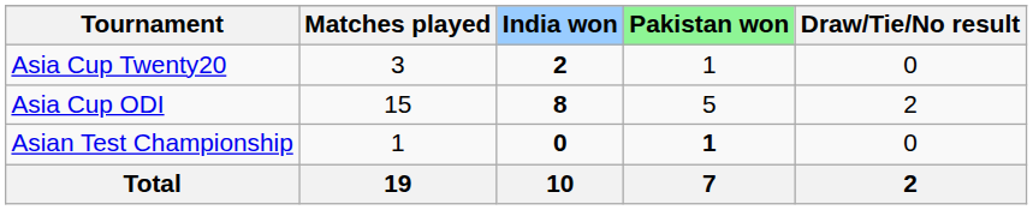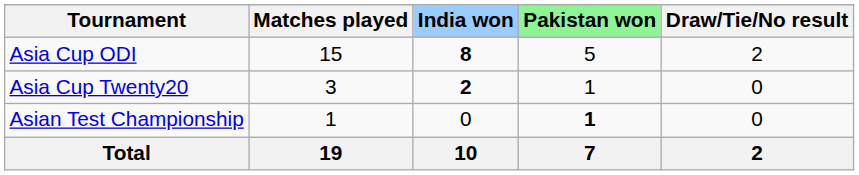rows swapped: Asia Cup ODI <-> Asia Cup Twenty20
Asian Test Championship | India won: bold -> normal
